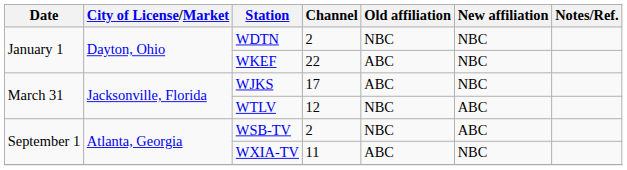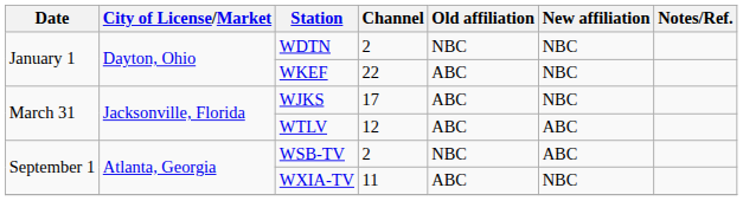WTLV | Old affiliation: NBC -> ABC
